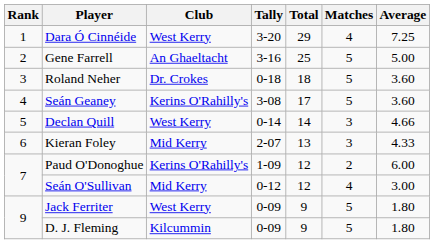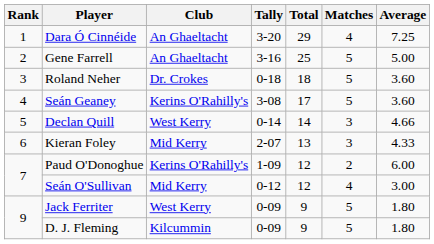Dara Ó Cinnéide | Club: West Kerry -> An Ghaeltacht
